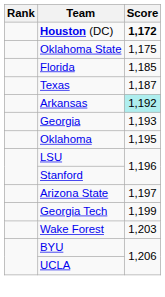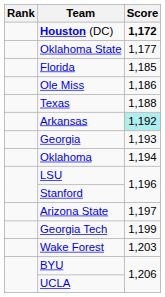Oklahoma State | Score: 1,175 -> 1,177
+ row: Ole Miss | 1,186
Texas | Score: 1,187 -> 1,188
Oklahoma | Score: 1,195 -> 1,194
